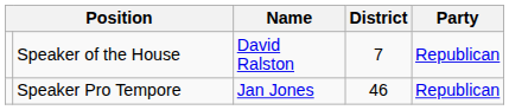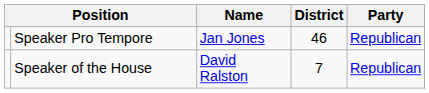rows swapped: Speaker of the House <-> Speaker Pro Tempore
